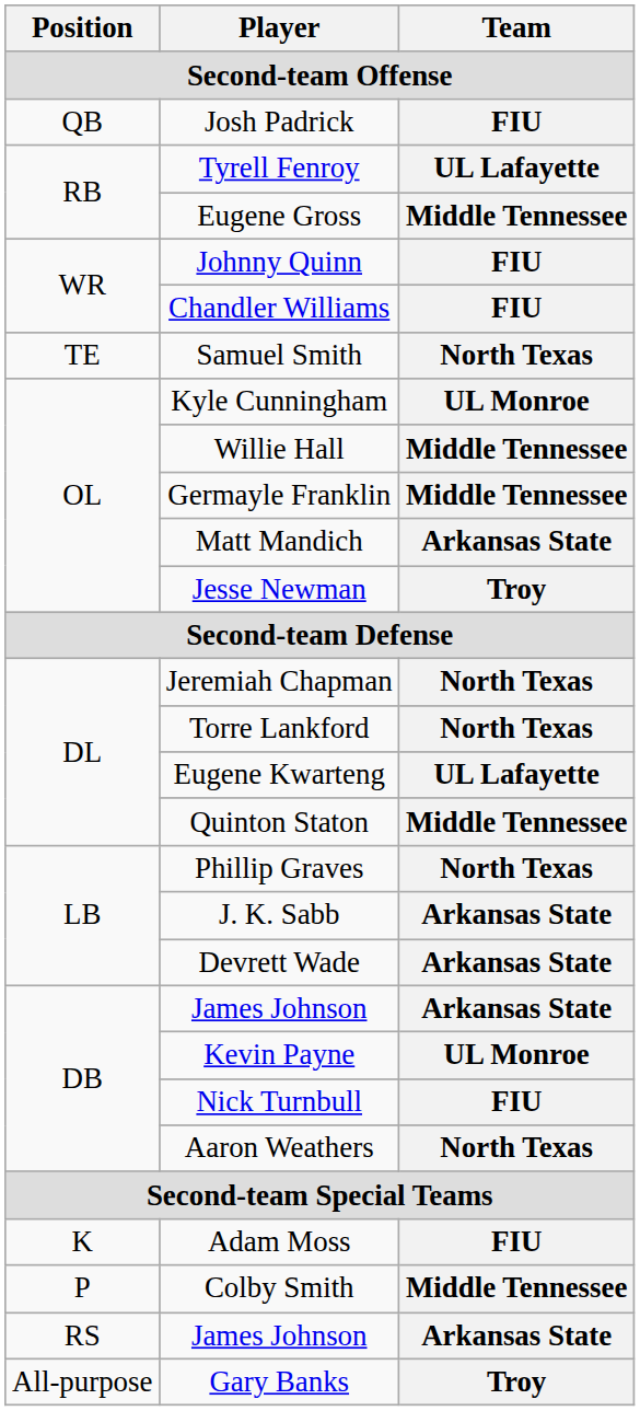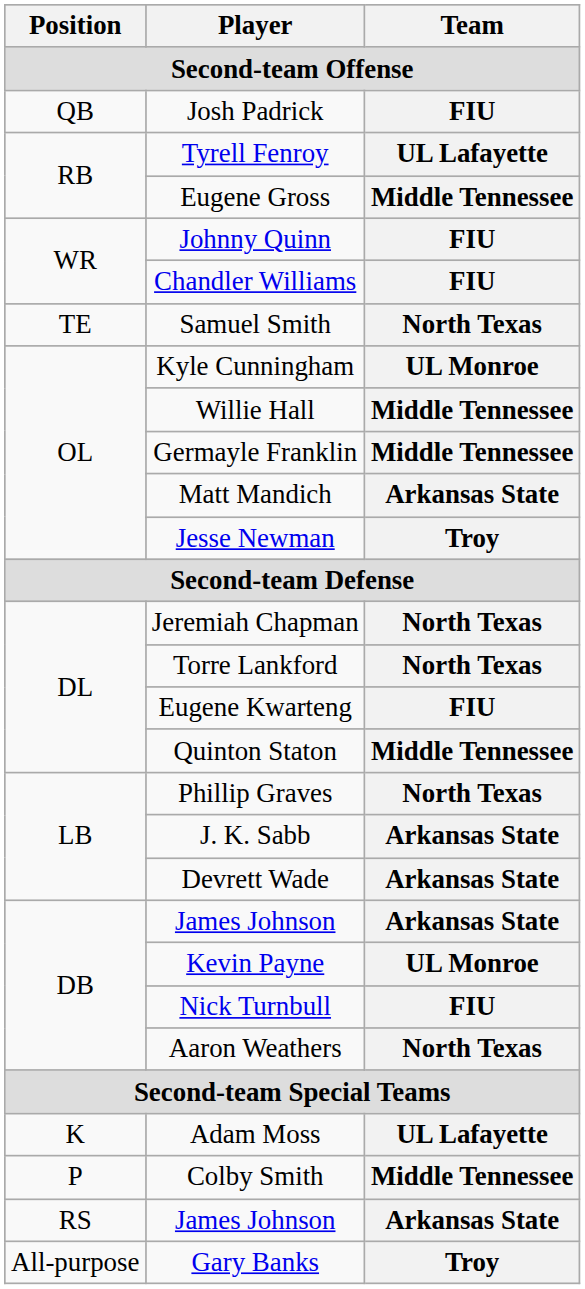Eugene Kwarteng | Team: UL Lafayette -> FIU
Adam Moss | Team: FIU -> UL Lafayette
